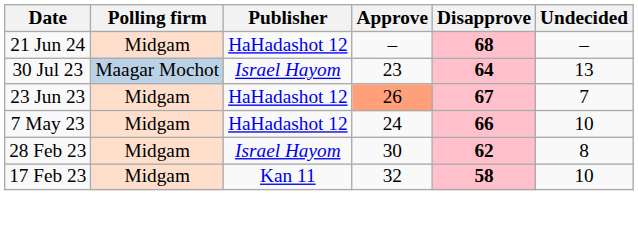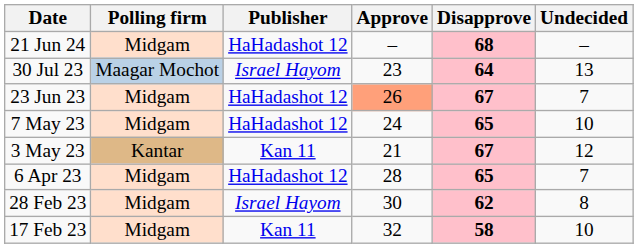7 May 23 | Disapprove: 66 -> 65
+ row: 3 May 23 | Kantar | Kan 11 | 21 | 67 | 12
+ row: 6 Apr 23 | Midgam | HaHadashot 12 | 28 | 65 | 7
